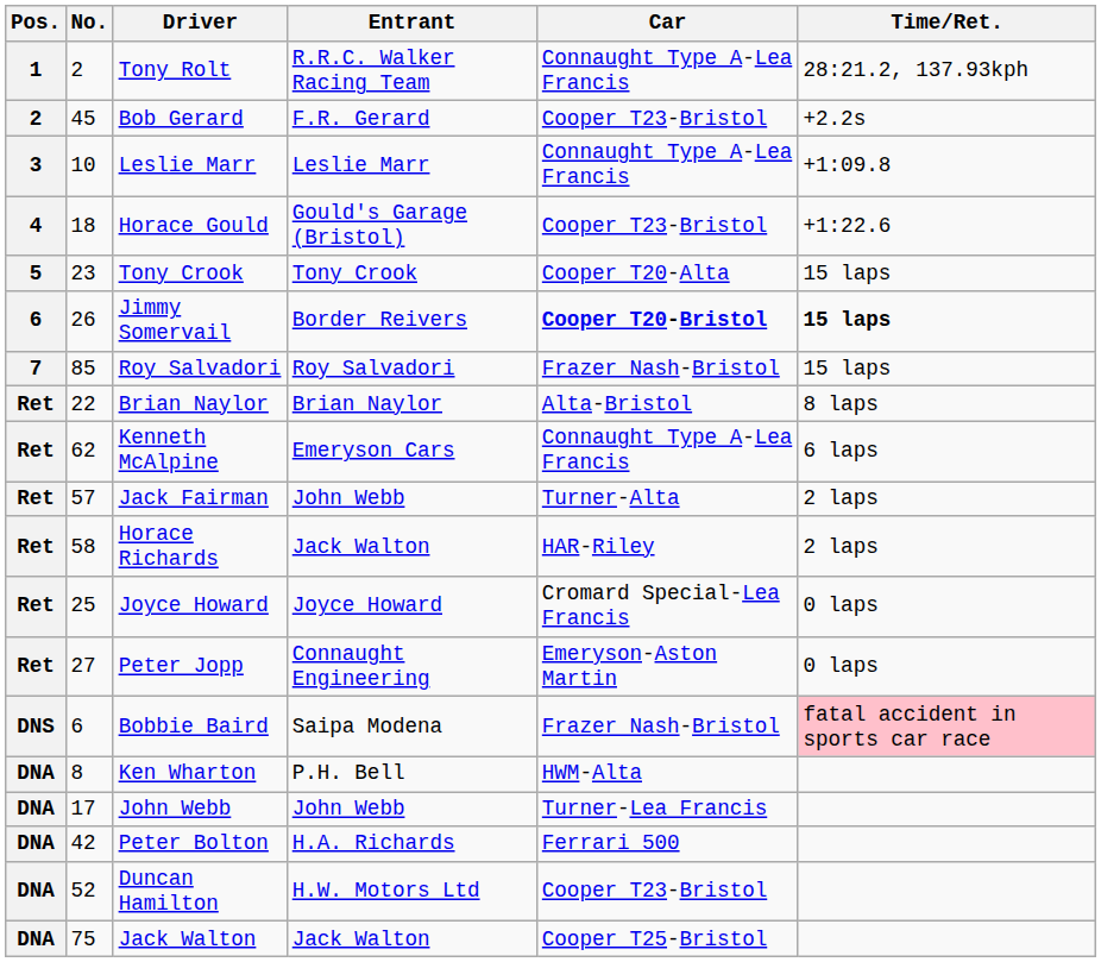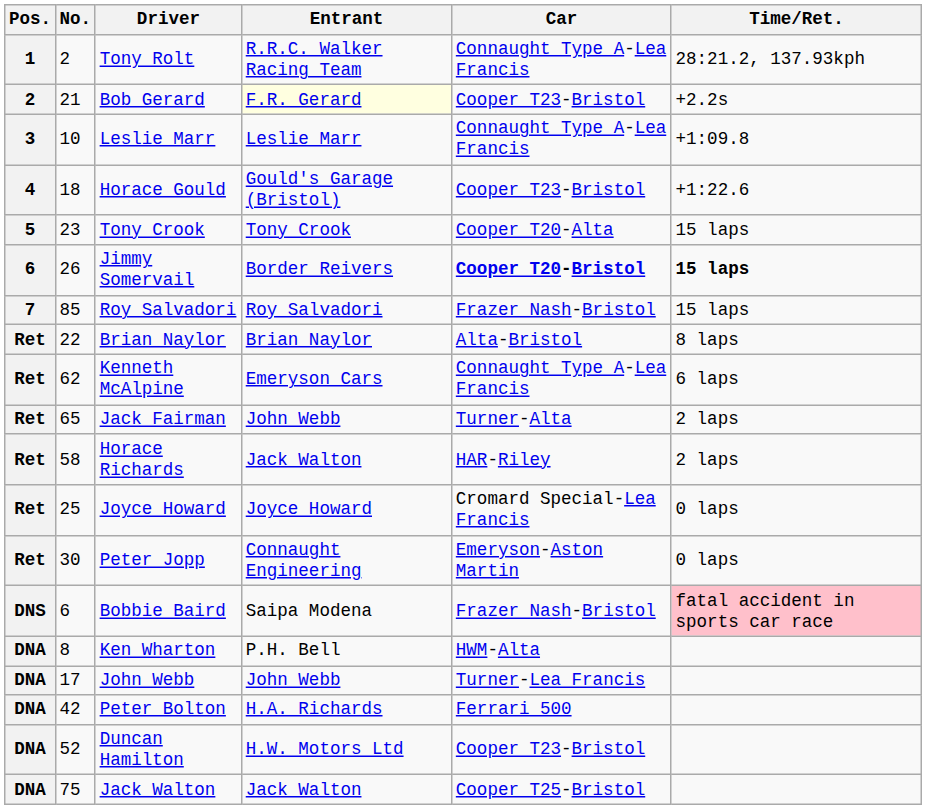Bob Gerard | No.: 45 -> 21
Bob Gerard | Entrant: no background -> lightyellow background
Jack Fairman | No.: 57 -> 65
Peter Jopp | No.: 27 -> 30
